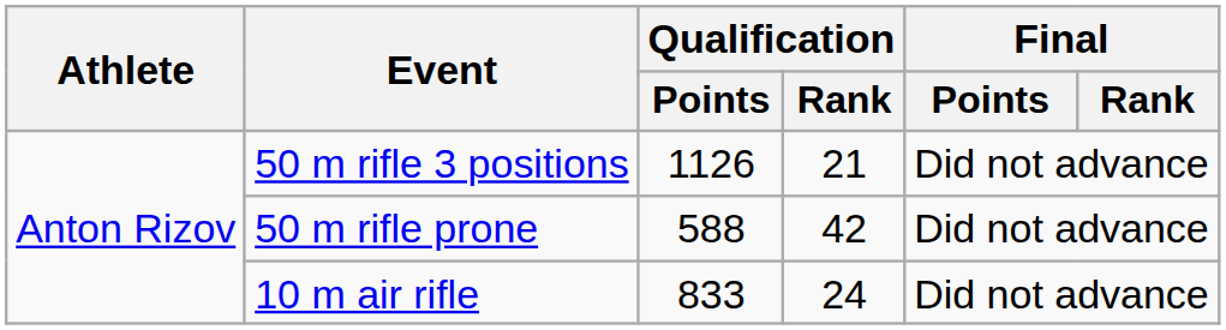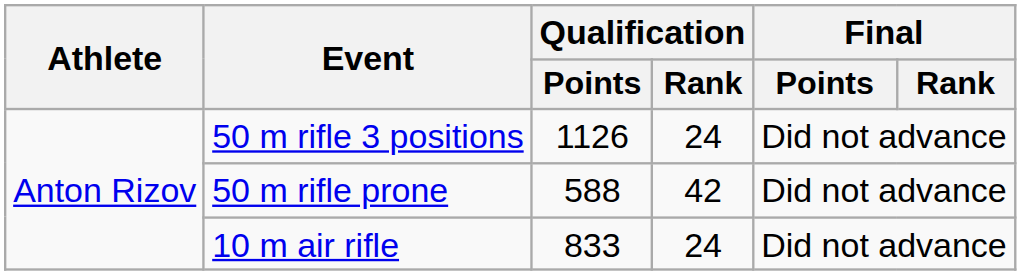50 m rifle 3 positions | Qualification / Rank: 21 -> 24
